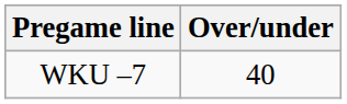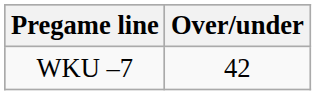WKU –7 | Over/under: 40 -> 42
